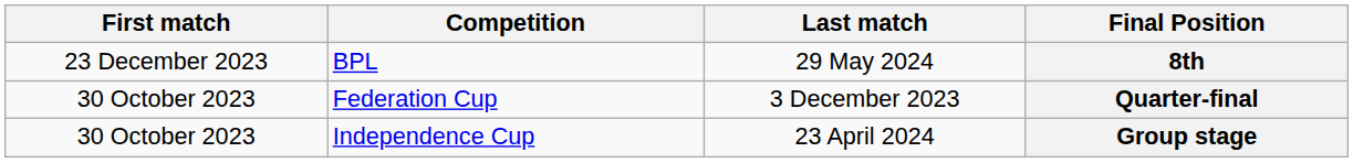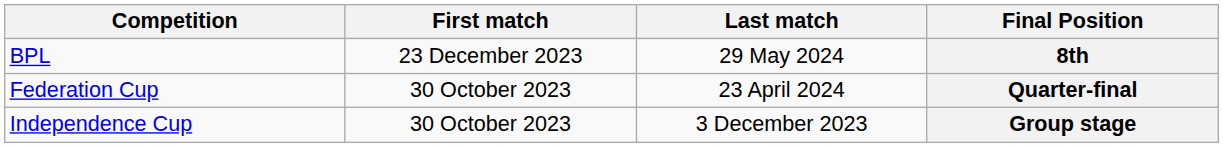columns swapped: Competition <-> First match
Quarter-final | Last match: 3 December 2023 -> 23 April 2024
Group stage | Last match: 23 April 2024 -> 3 December 2023
